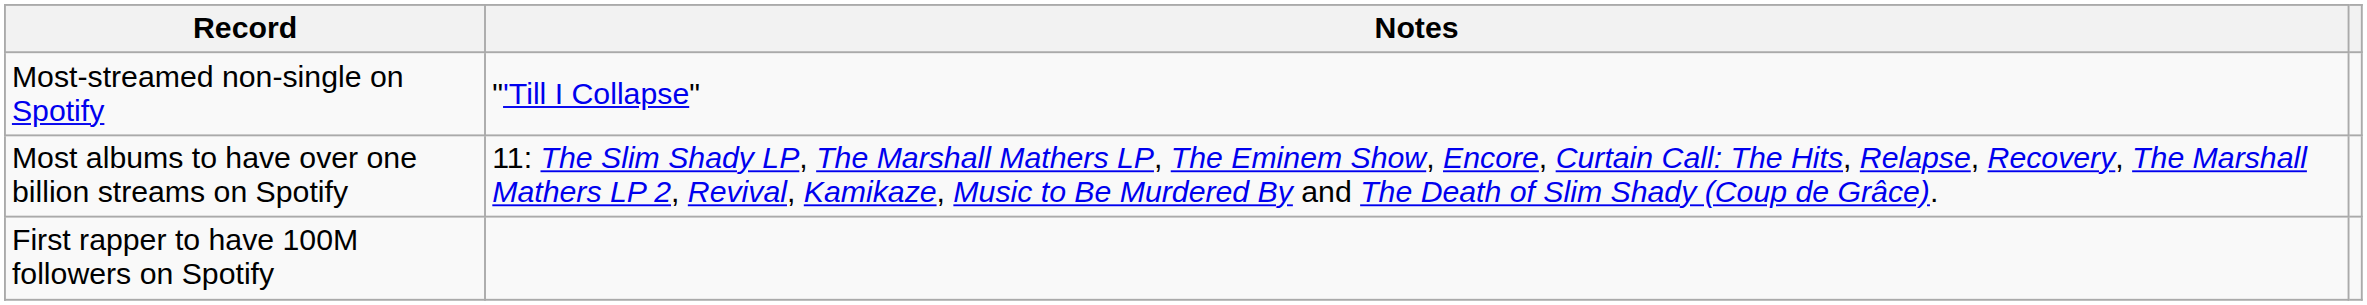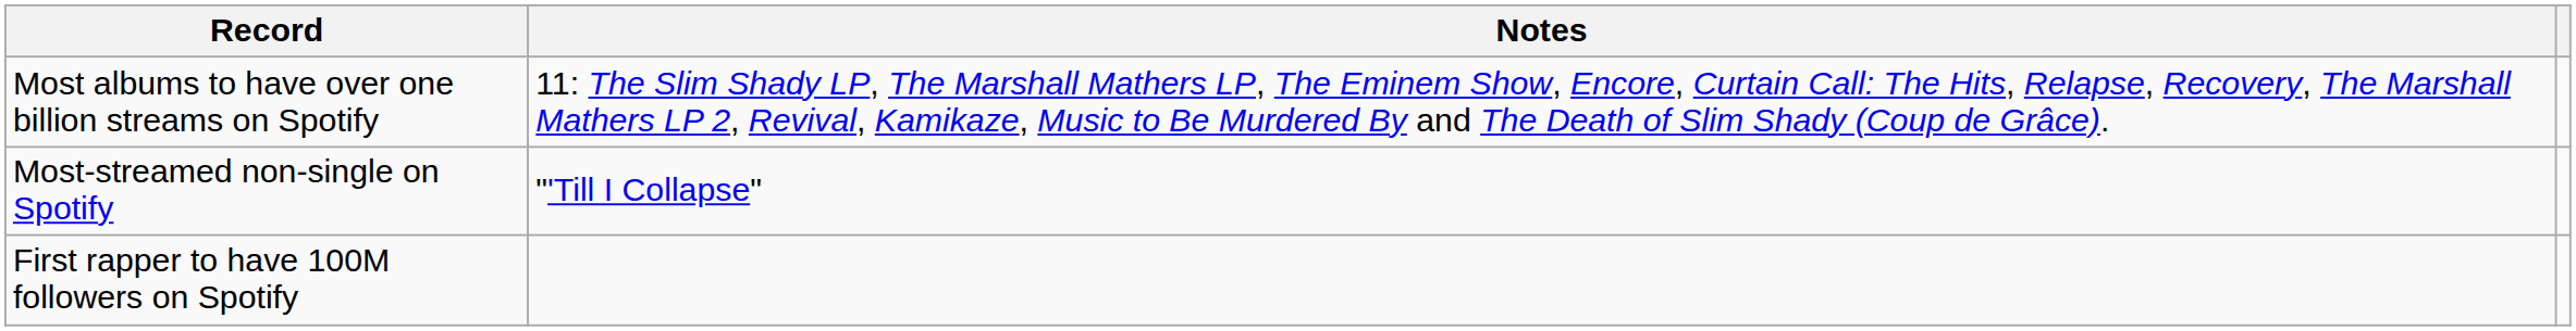rows swapped: Most-streamed non-single on Spotify <-> Most albums to have over one billion streams on Spotify
